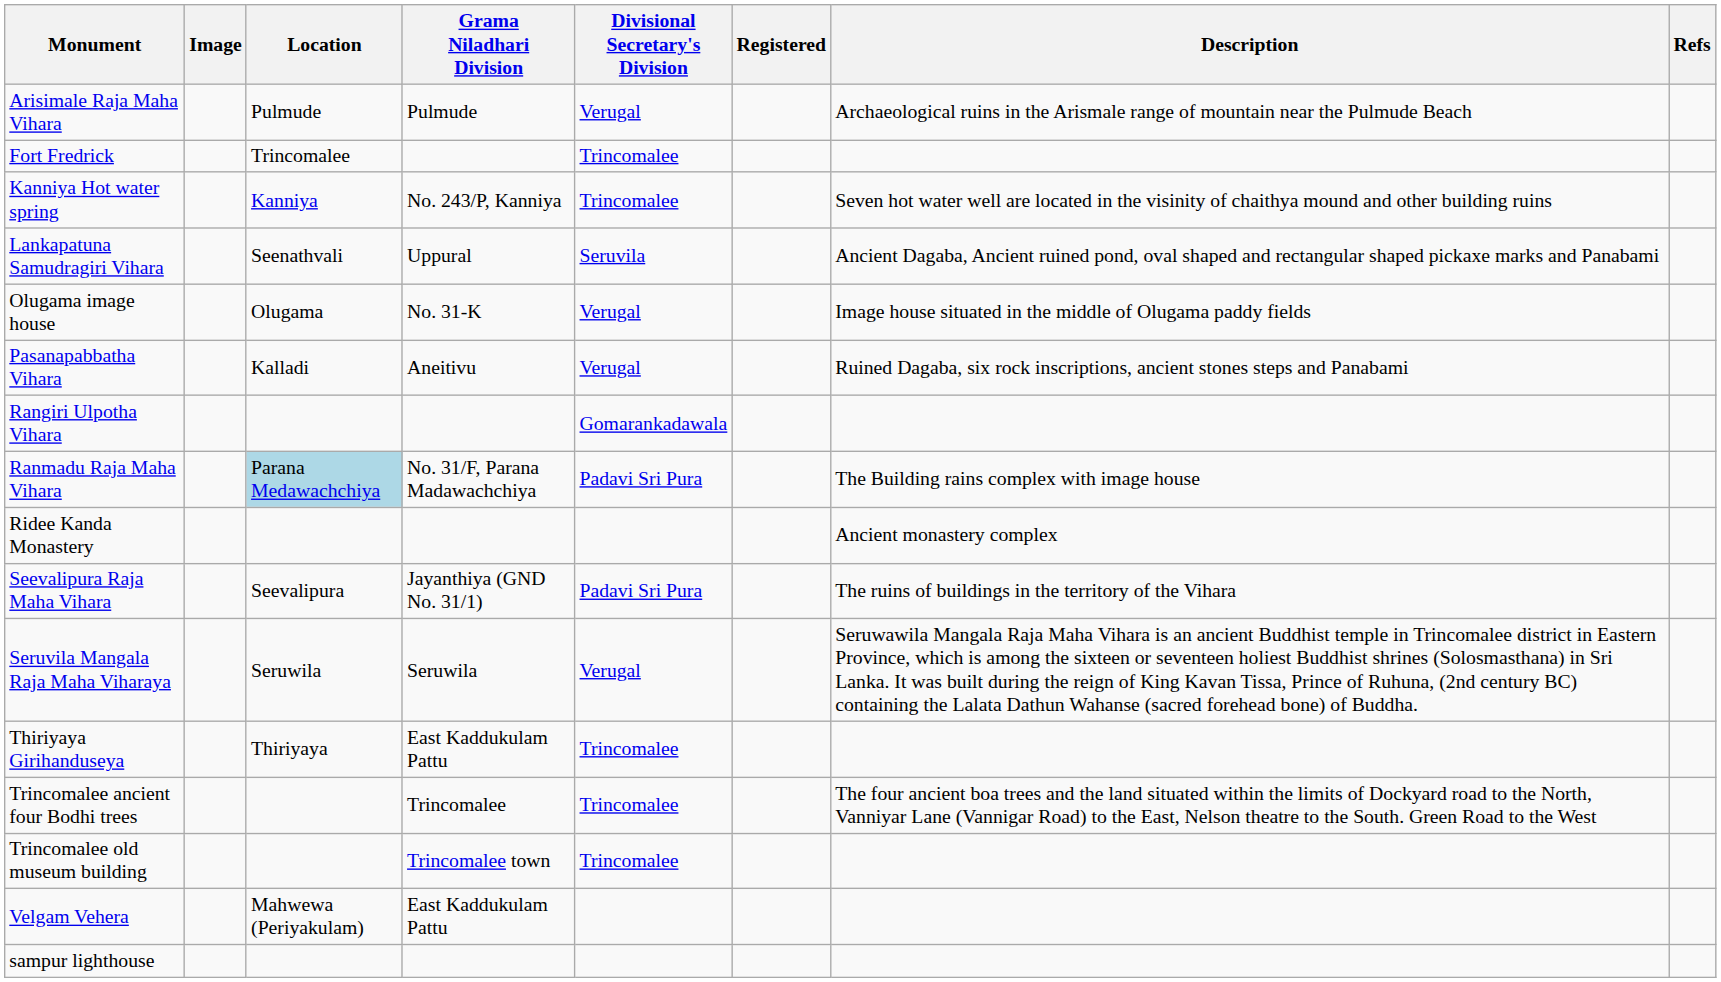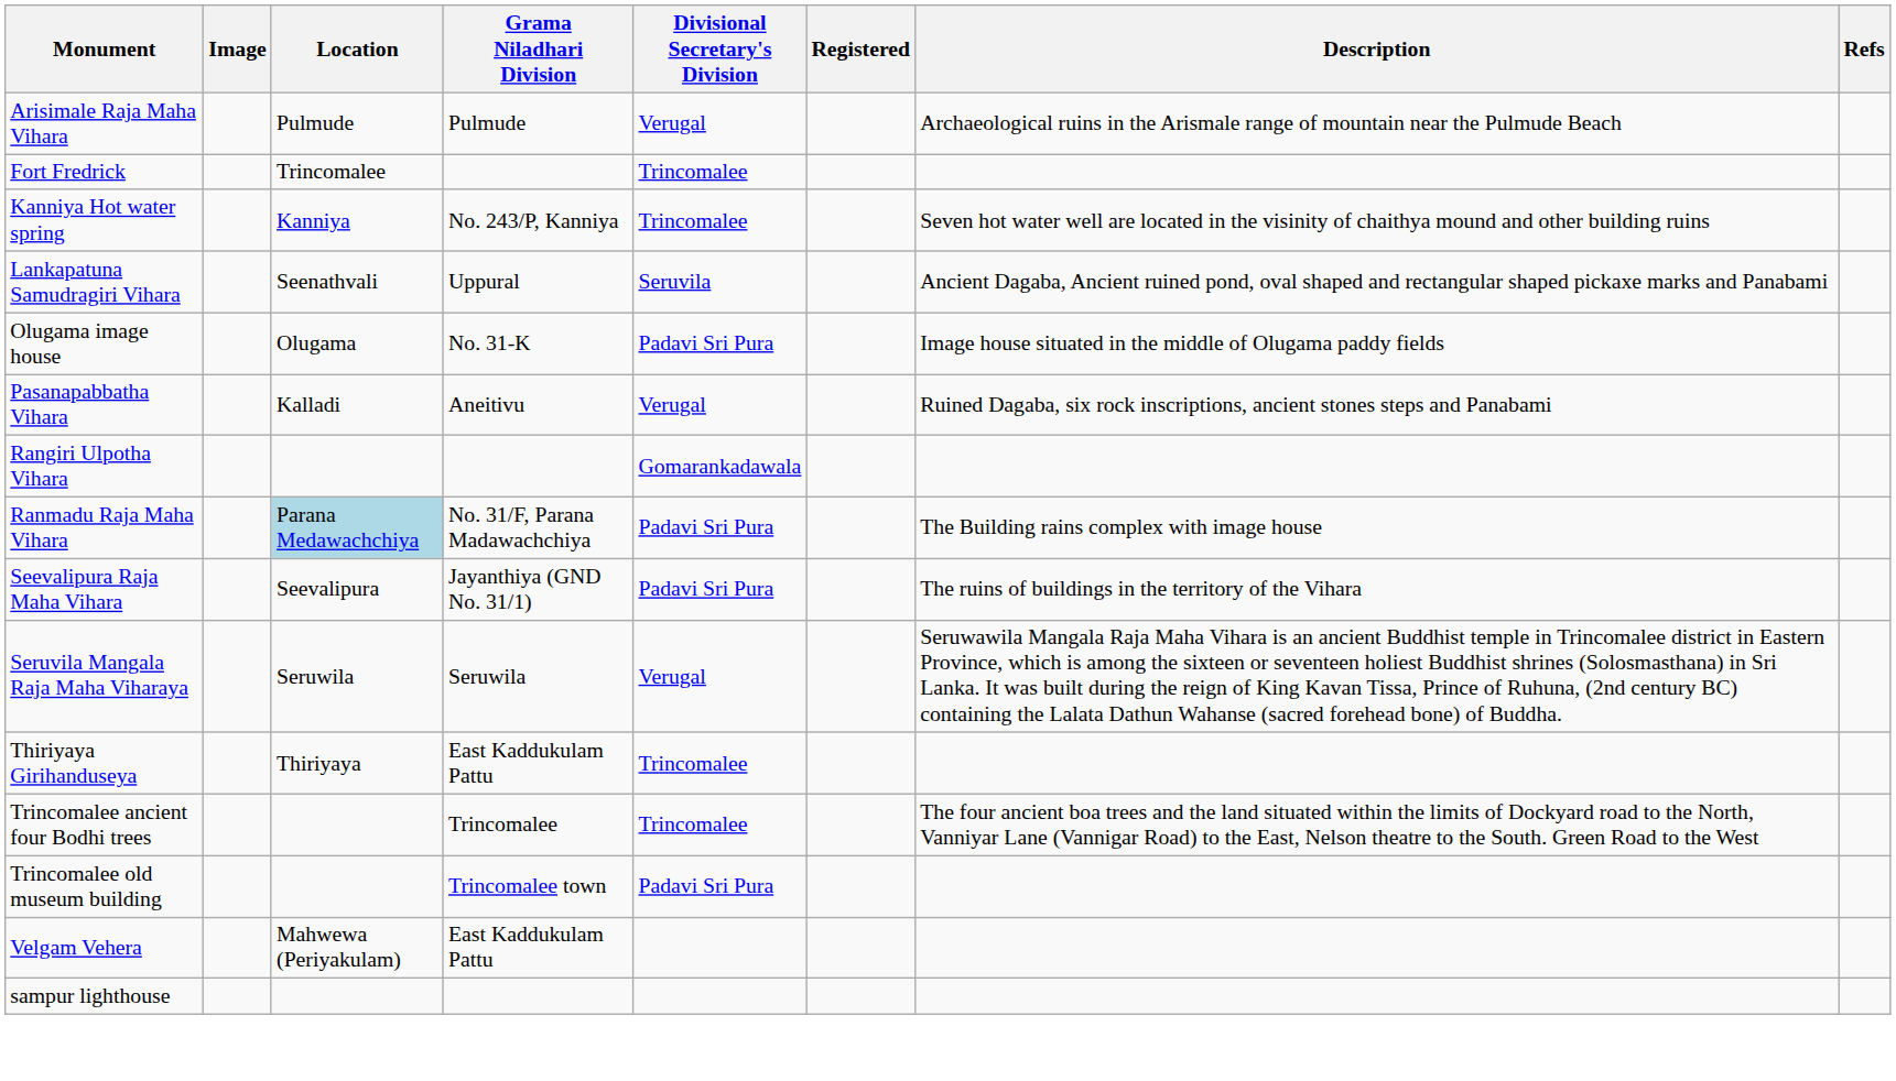Olugama image house | Divisional Secretary's Division: Verugal -> Padavi Sri Pura
- row: Ridee Kanda Monastery | Ancient monastery complex
Trincomalee old museum building | Divisional Secretary's Division: Trincomalee -> Padavi Sri Pura
